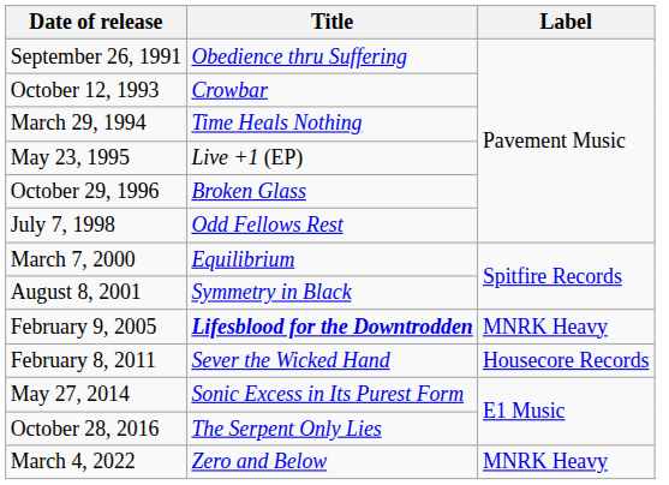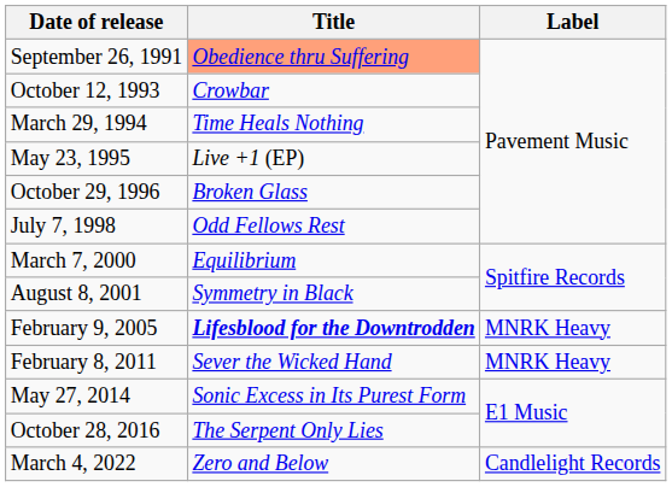September 26, 1991 | Title: no background -> lightsalmon background
February 8, 2011 | Label: Housecore Records -> MNRK Heavy
March 4, 2022 | Label: MNRK Heavy -> Candlelight Records
